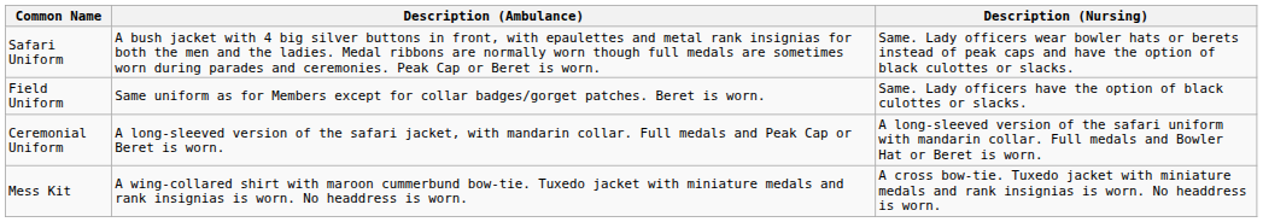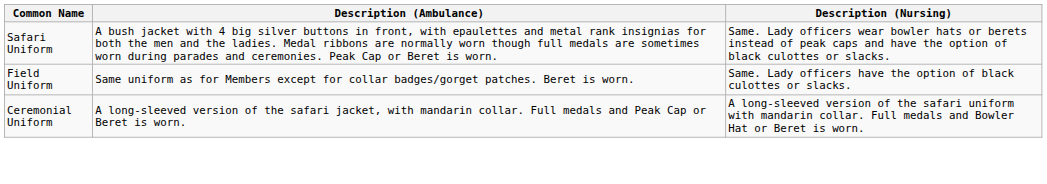- row: Mess Kit | A wing-collared shirt with maroon cummerbund bow-tie. Tuxedo jacket with miniature medals and rank insignias is worn. No headdress is worn. | A cross bow-tie. Tuxedo jacket with miniature medals and rank insignias is worn. No headdress is worn.
